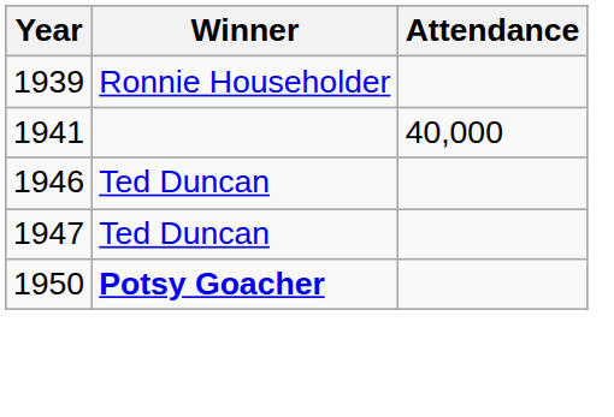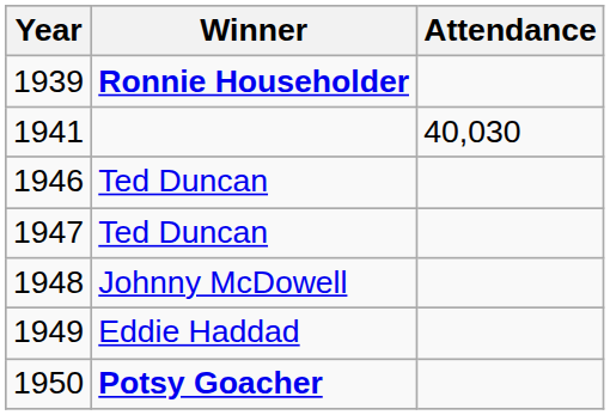1939 | Winner: normal -> bold
1941 | Attendance: 40,000 -> 40,030
+ row: 1948 | Johnny McDowell
+ row: 1949 | Eddie Haddad
